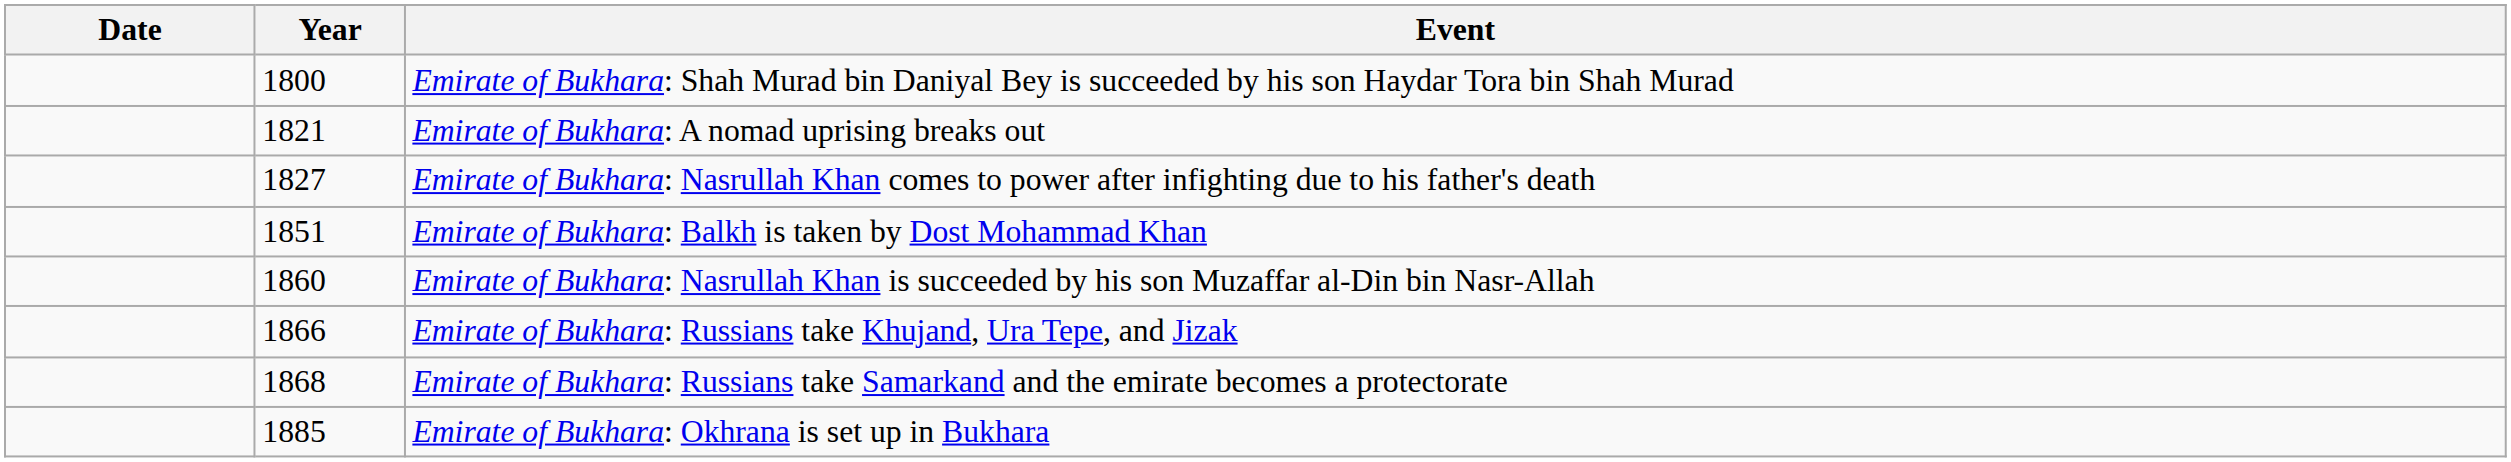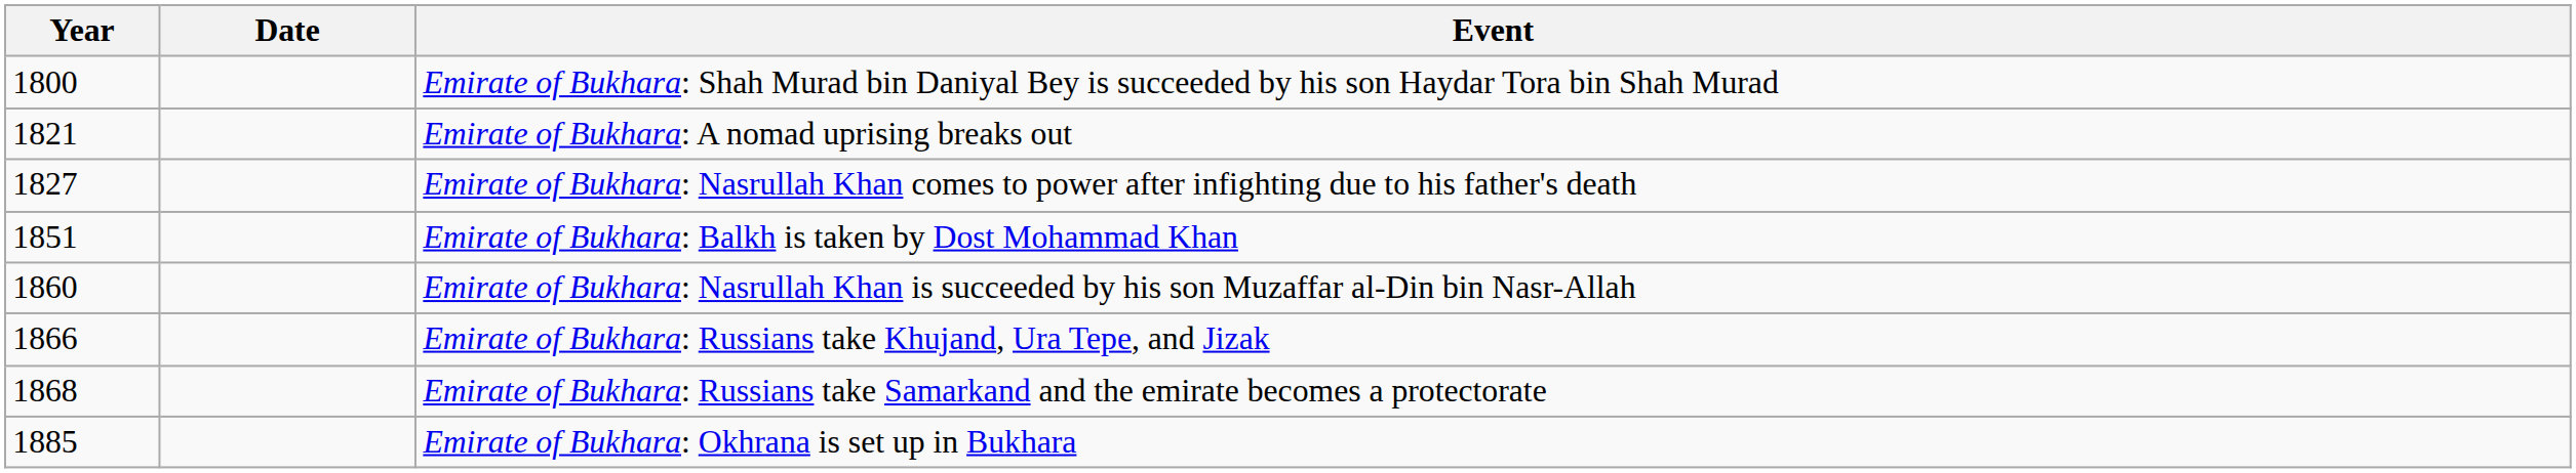columns swapped: Year <-> Date
